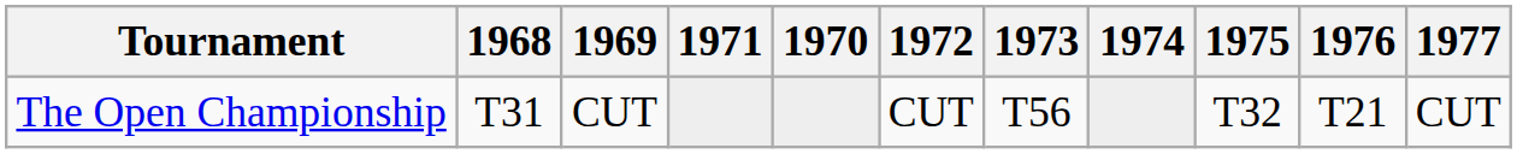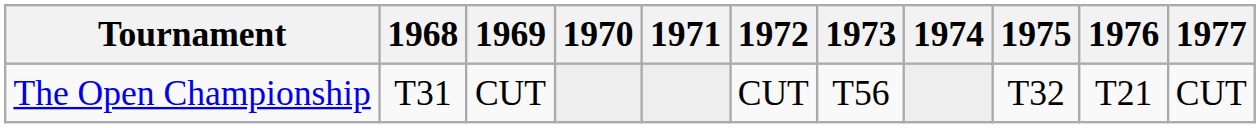columns swapped: 1970 <-> 1971
